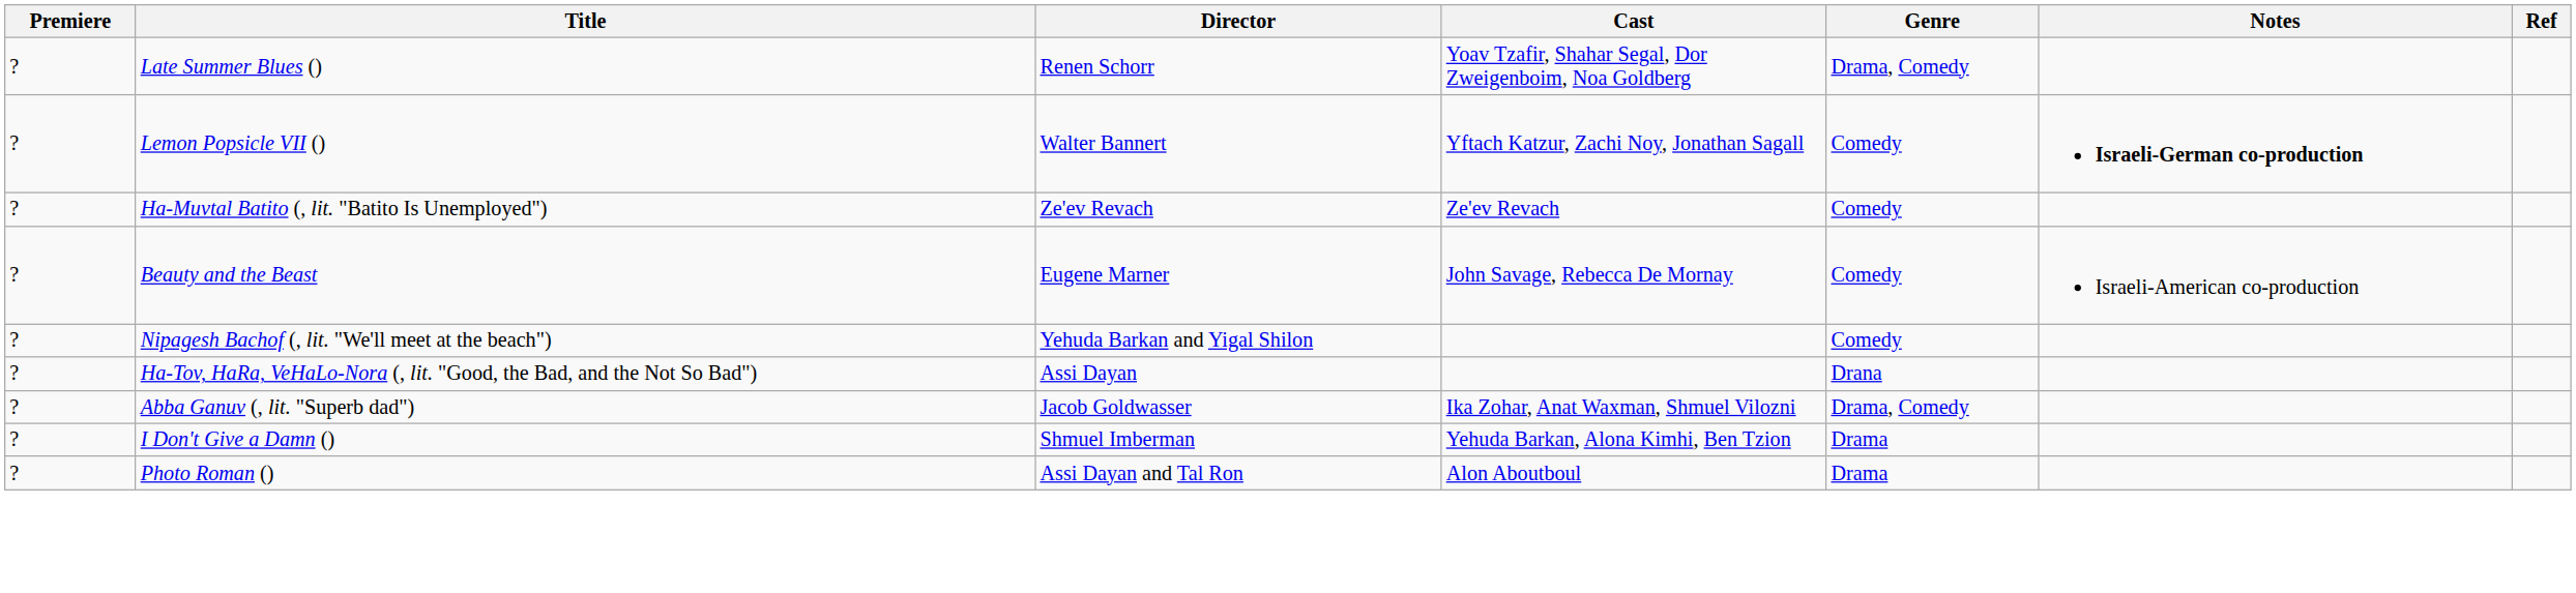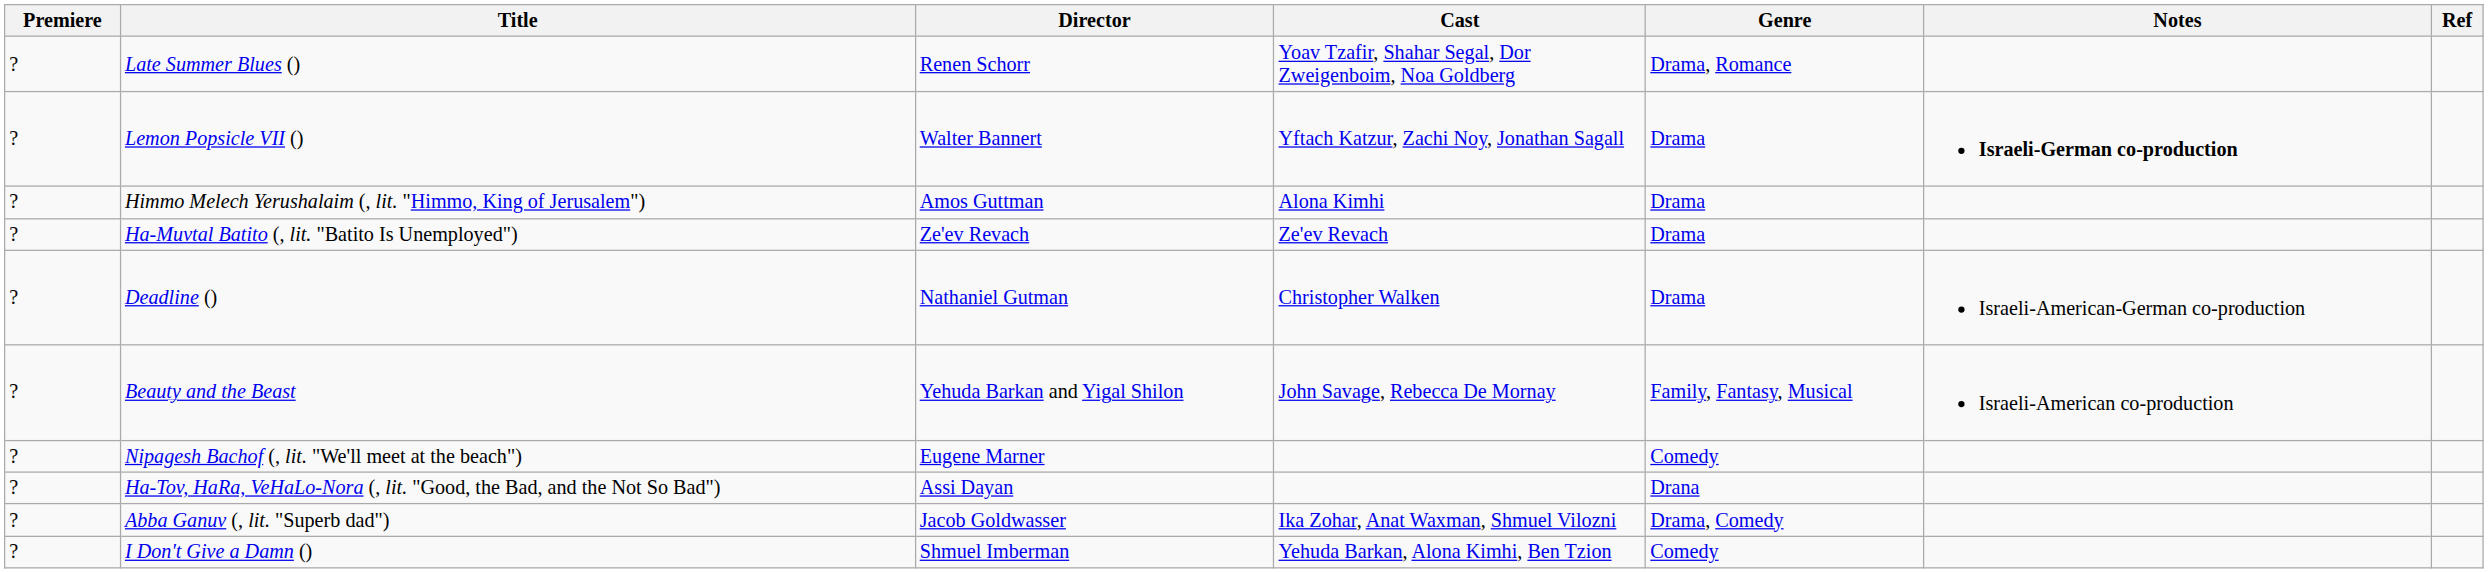Late Summer Blues () | Genre: Drama, Comedy -> Drama, Romance
Lemon Popsicle VII () | Genre: Comedy -> Drama
+ row: ? | Himmo Melech Yerushalaim (, lit. "Himmo, King of Jerusalem") | Amos Guttman | Alona Kimhi | Drama
Ha-Muvtal Batito (, lit. "Batito Is Unemployed") | Genre: Comedy -> Drama
+ row: ? | Deadline () | Nathaniel Gutman | Christopher Walken | Drama | Israeli-American-German co-production
Beauty and the Beast | Director: Eugene Marner -> Yehuda Barkan and Yigal Shilon
Beauty and the Beast | Genre: Comedy -> Family, Fantasy, Musical
Nipagesh Bachof (, lit. "We'll meet at the beach") | Director: Yehuda Barkan and Yigal Shilon -> Eugene Marner
I Don't Give a Damn () | Genre: Drama -> Comedy
- row: ? | Photo Roman () | Assi Dayan and Tal Ron | Alon Aboutboul | Drama
